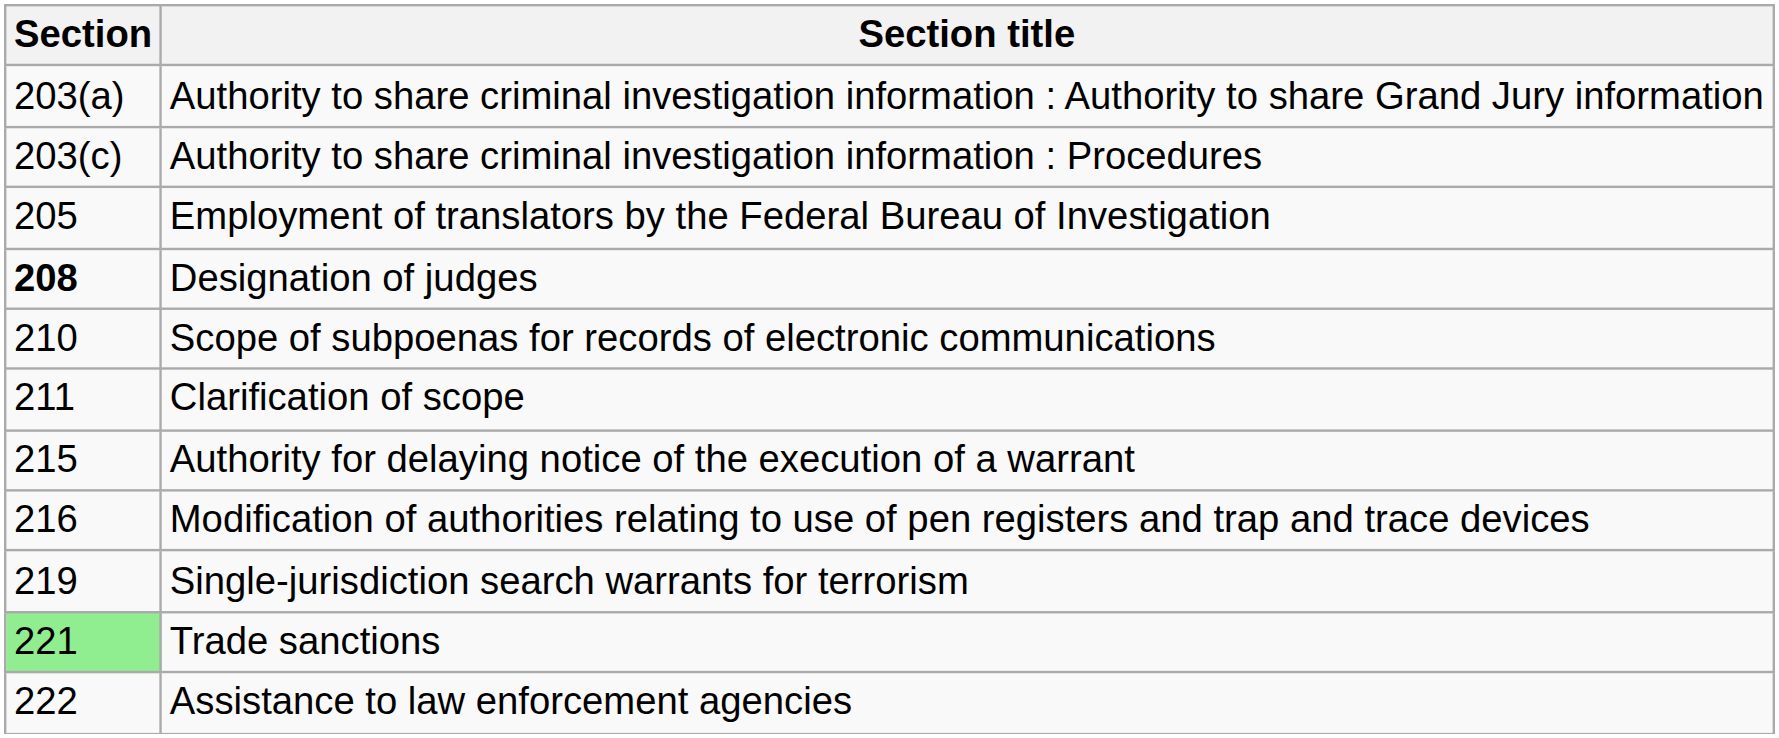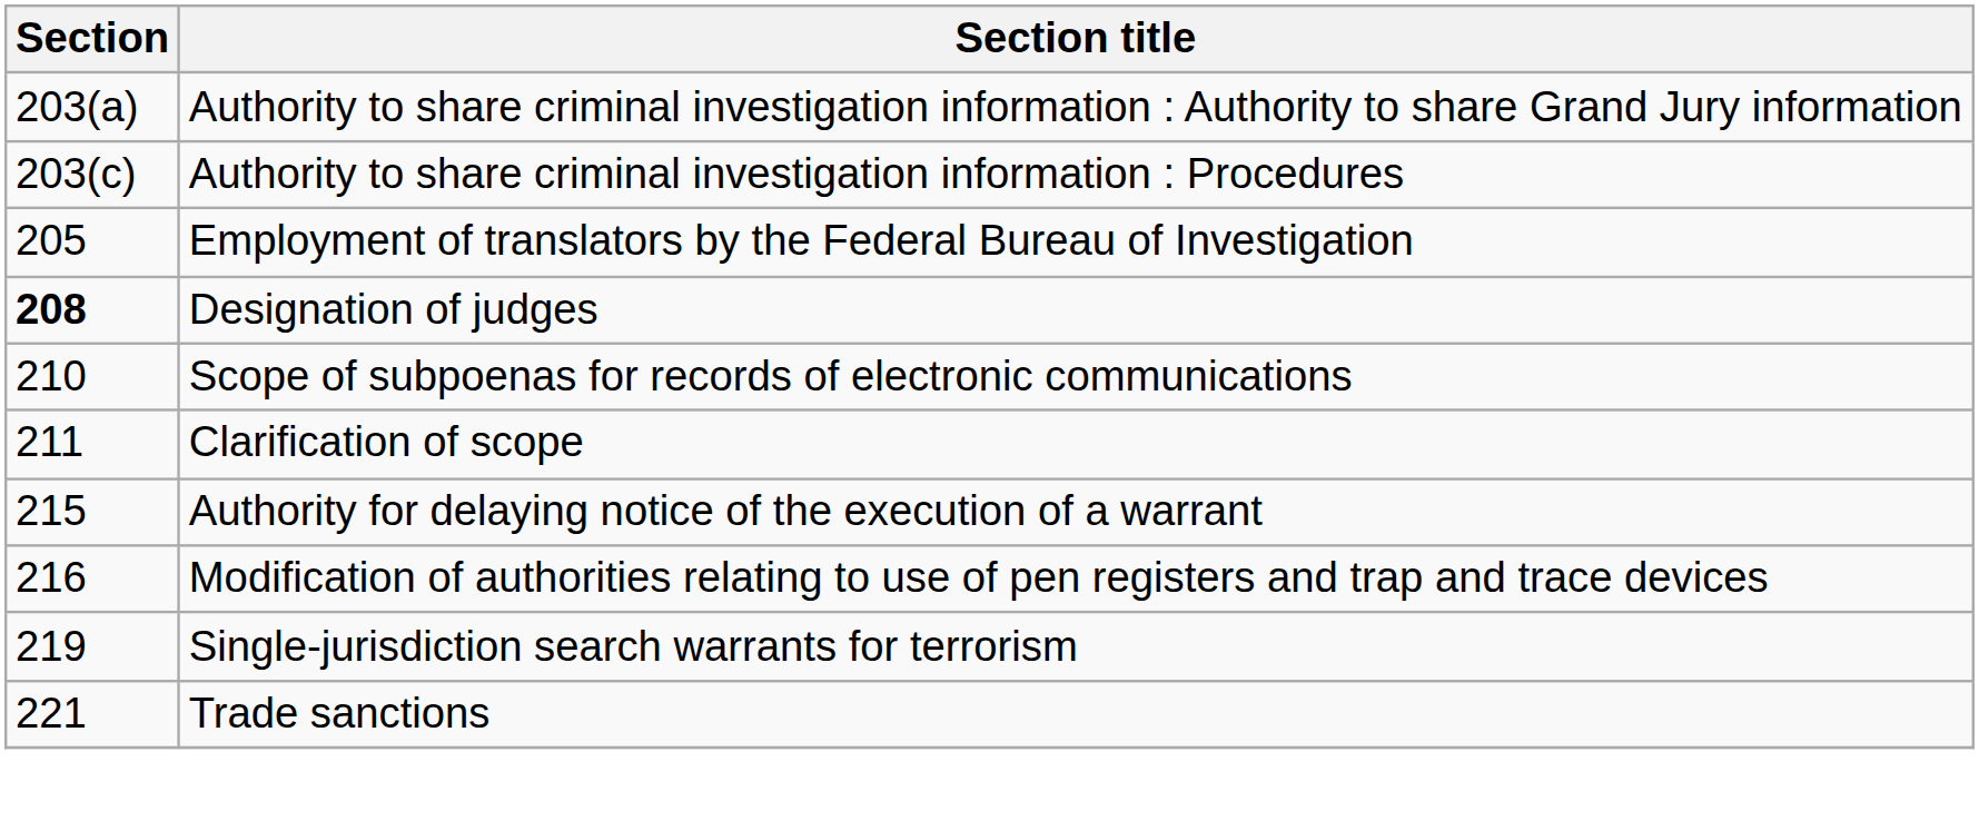Trade sanctions | Section: lightgreen background -> no background
- row: 222 | Assistance to law enforcement agencies
